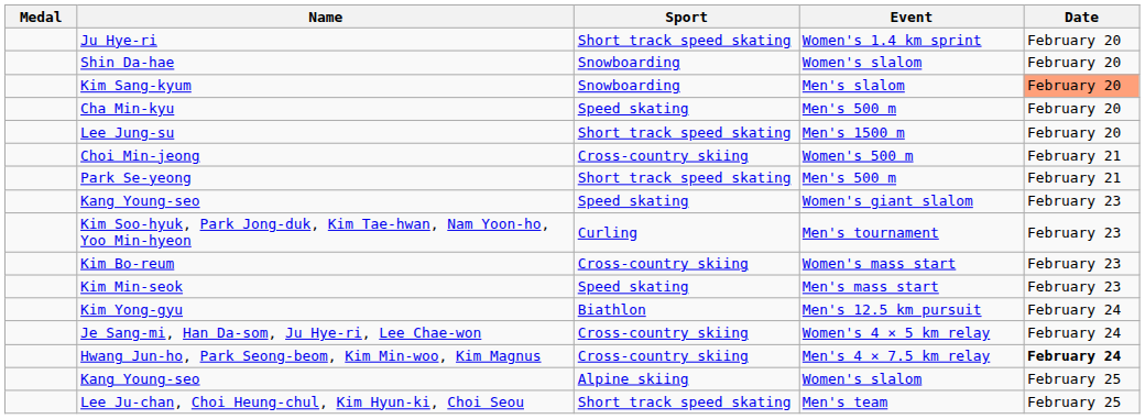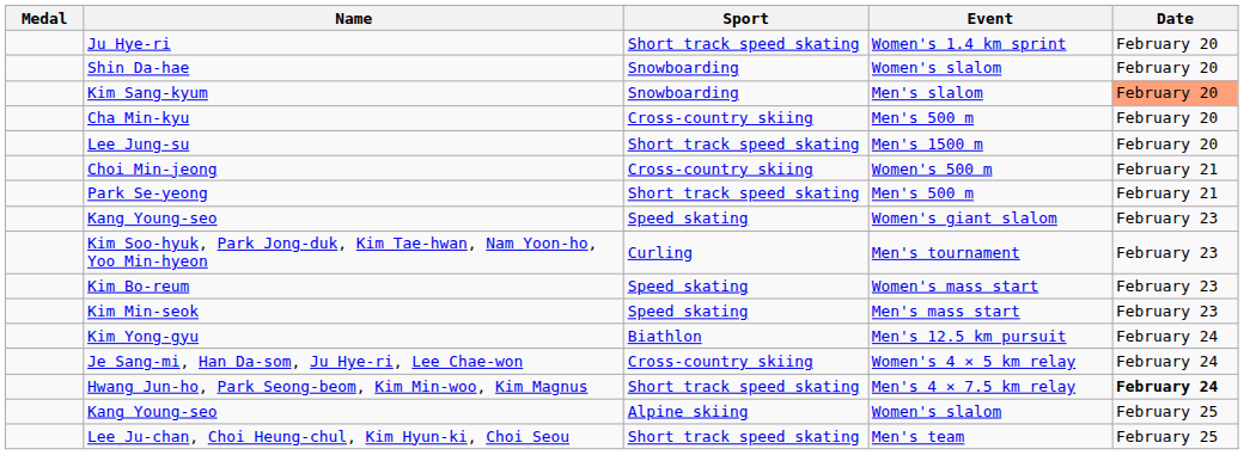Cha Min-kyu | Sport: Speed skating -> Cross-country skiing
Kim Bo-reum | Sport: Cross-country skiing -> Speed skating
Hwang Jun-ho, Park Seong-beom, Kim Min-woo, Kim Magnus | Sport: Cross-country skiing -> Short track speed skating
